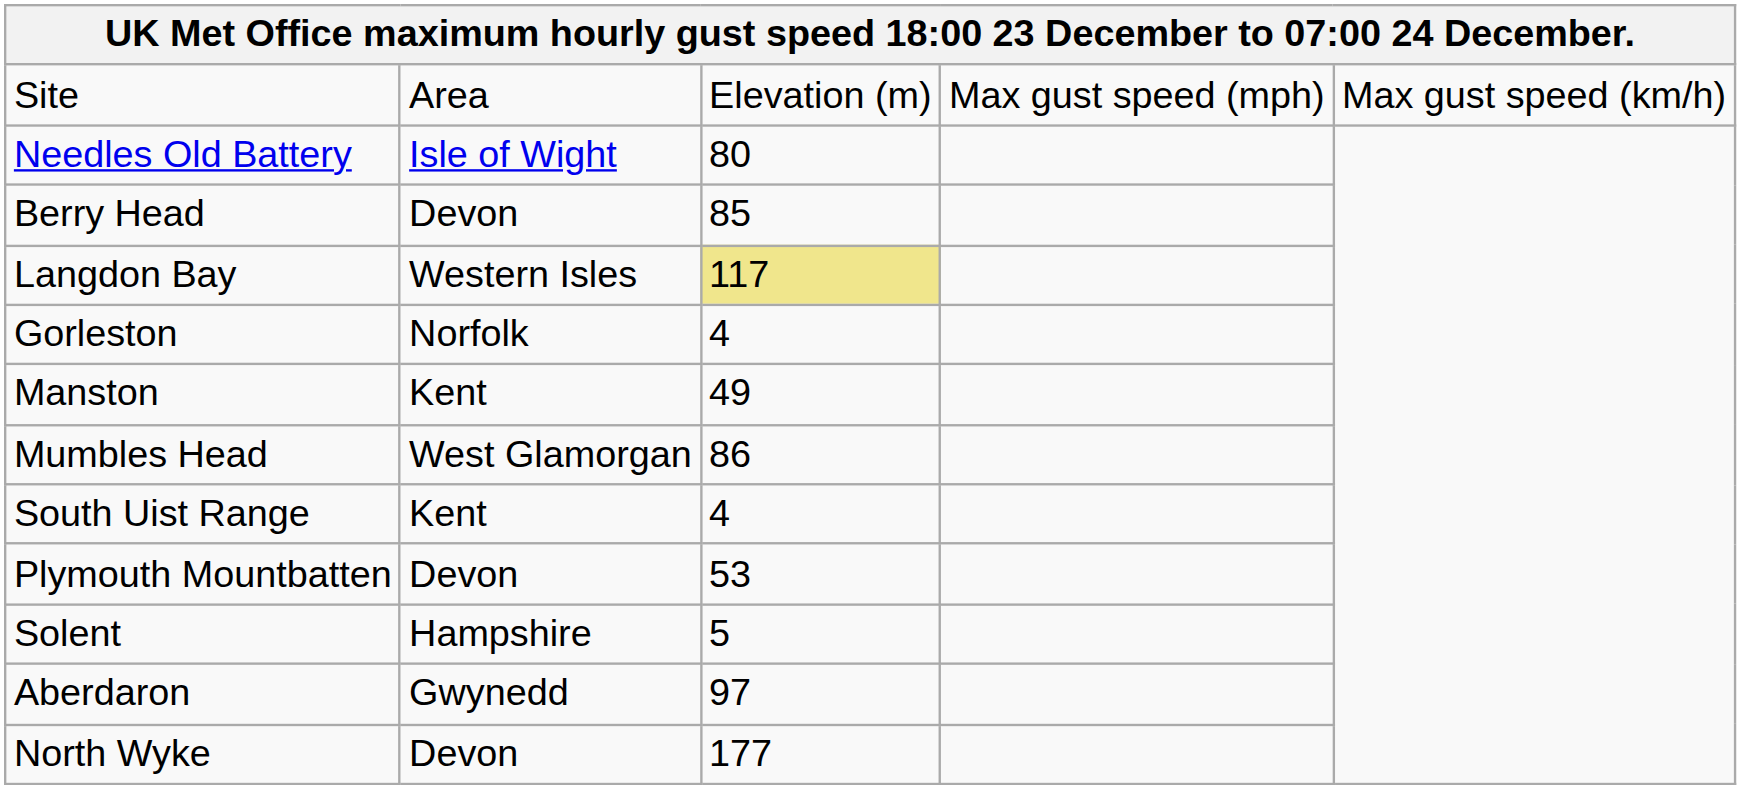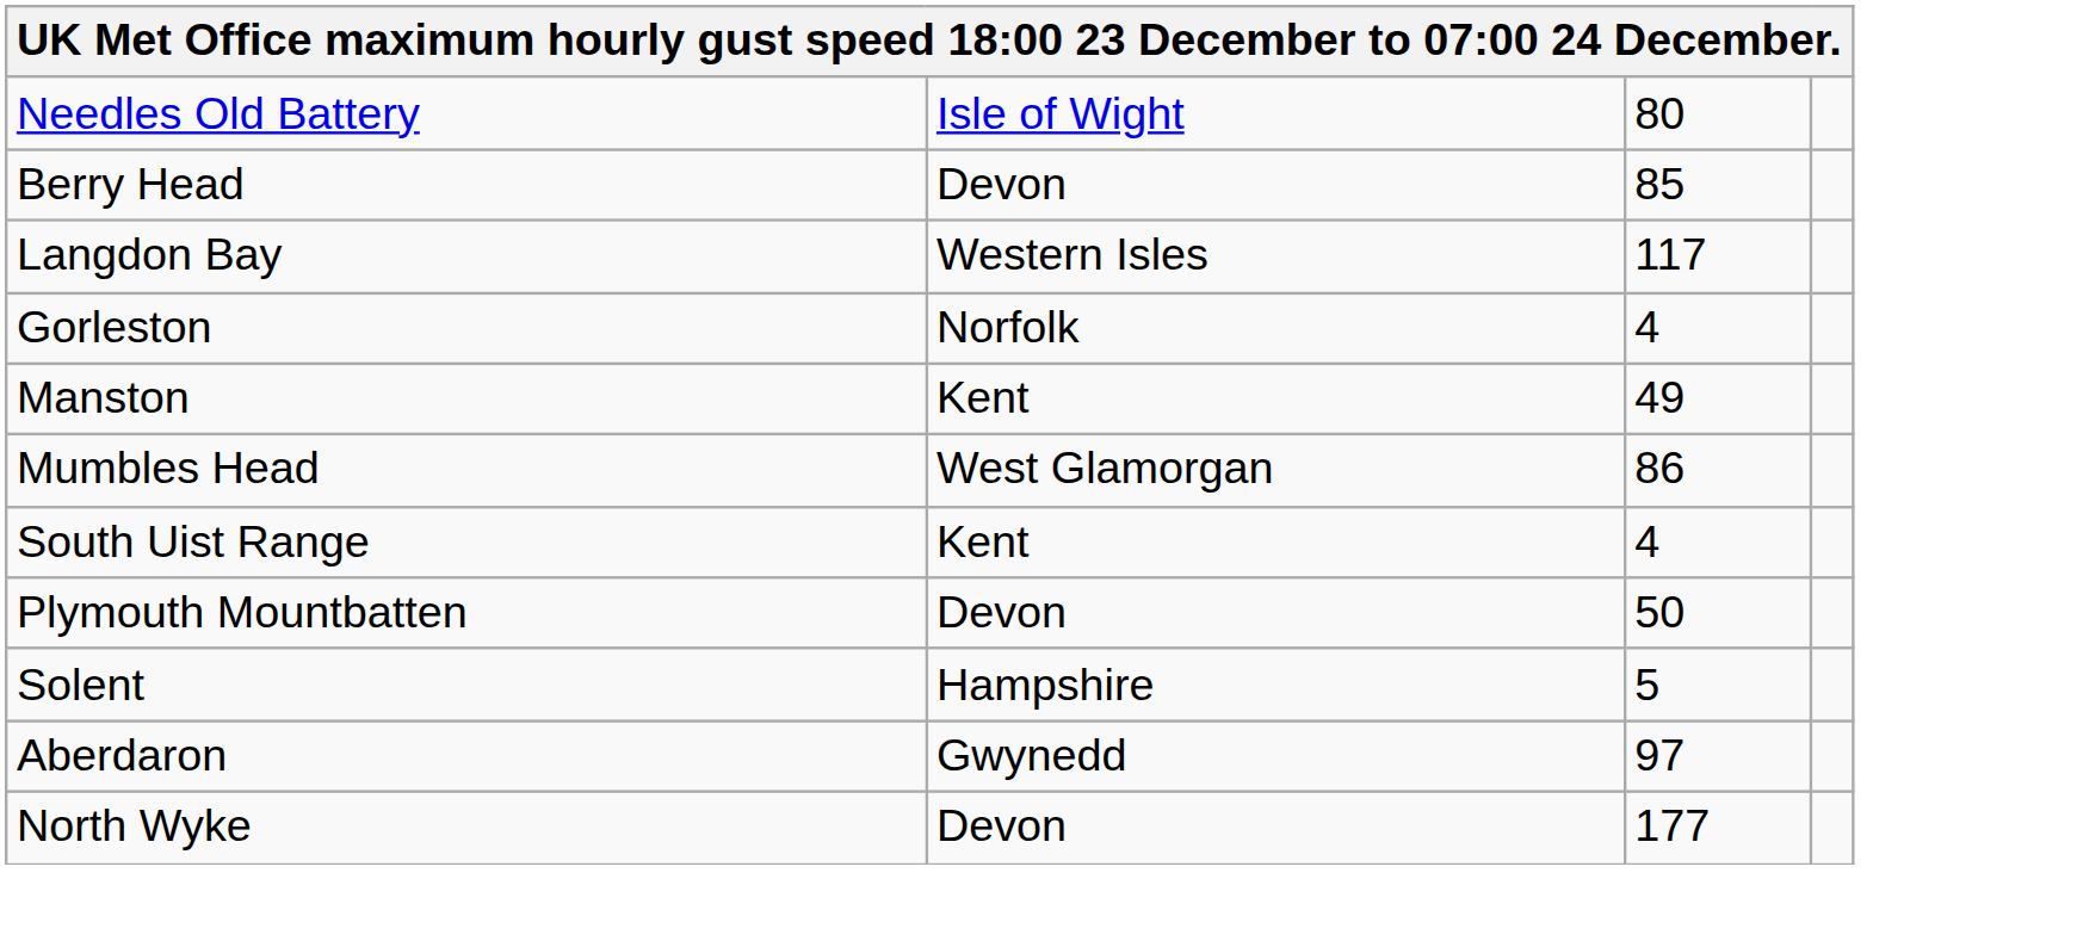- row: Site | Area | Elevation (m) | Max gust speed (mph) | Max gust speed (km/h)
Langdon Bay | column 3: khaki background -> no background
Plymouth Mountbatten | column 3: 53 -> 50
